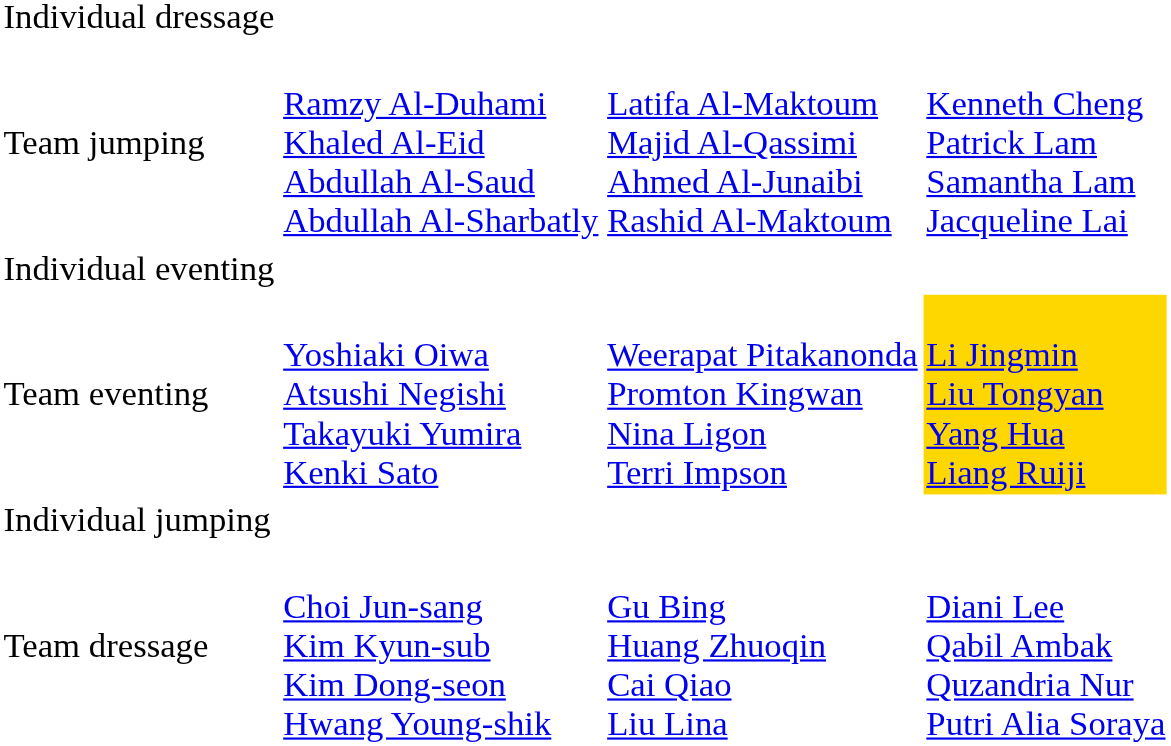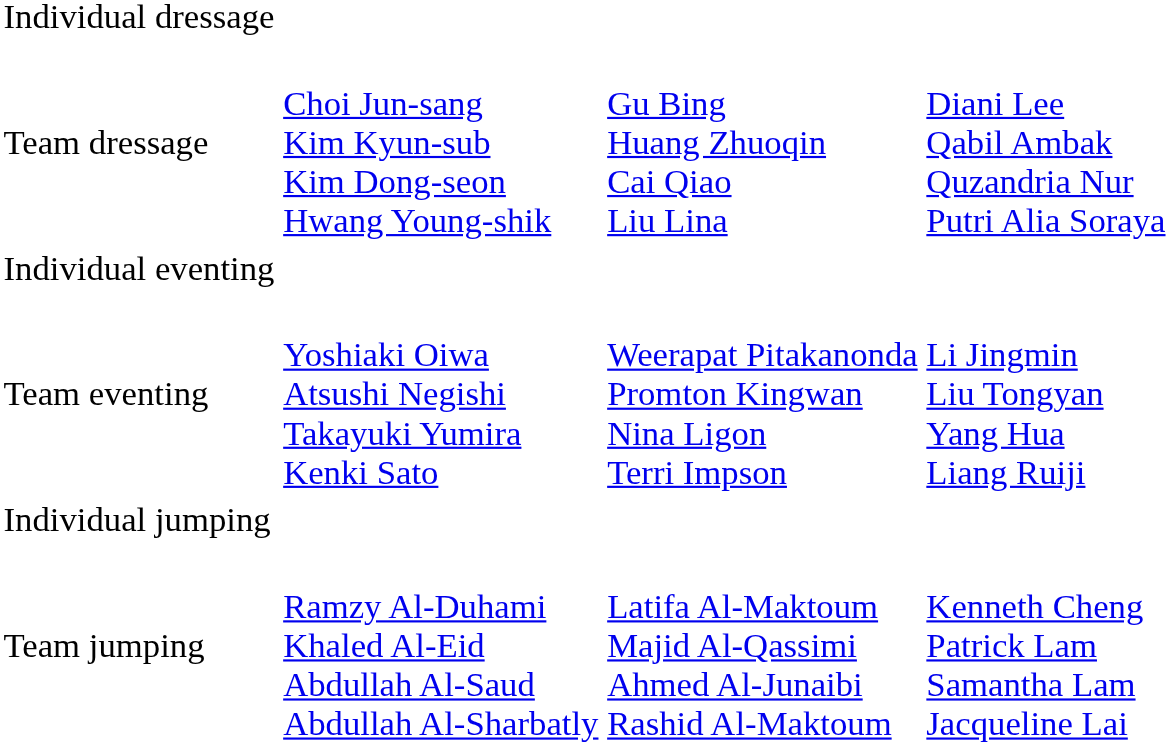rows swapped: Team dressage <-> Team jumping
Team eventing | column 4: gold background -> no background
